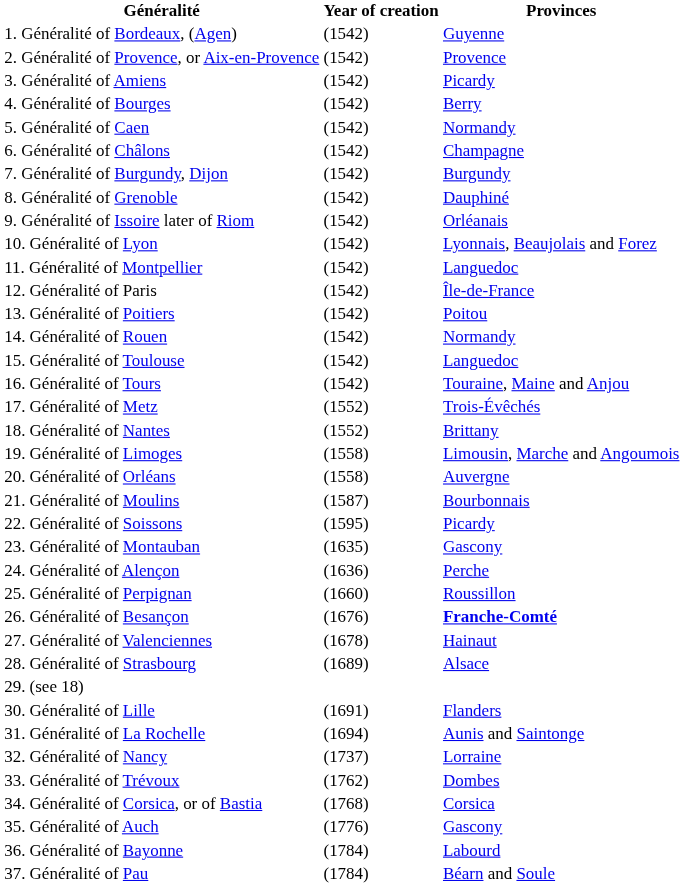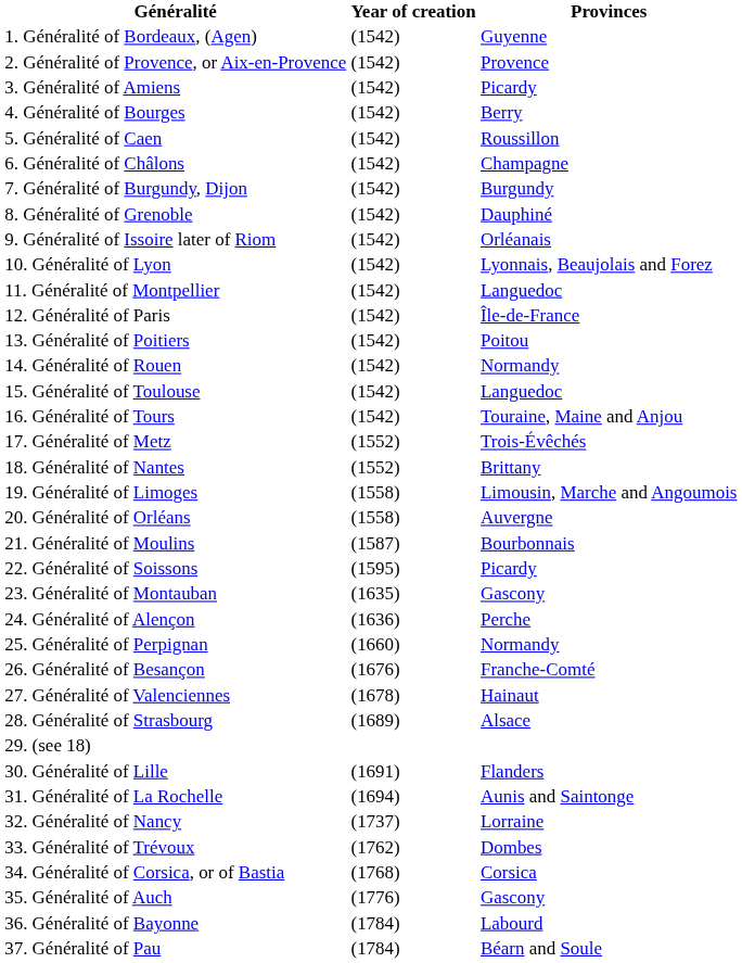5. Généralité of Caen | Provinces: Normandy -> Roussillon
25. Généralité of Perpignan | Provinces: Roussillon -> Normandy
26. Généralité of Besançon | Provinces: bold -> normal
